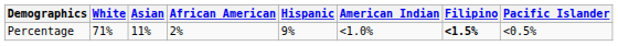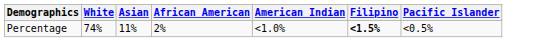- column: Hispanic | 9%
Percentage | White: 71% -> 74%
